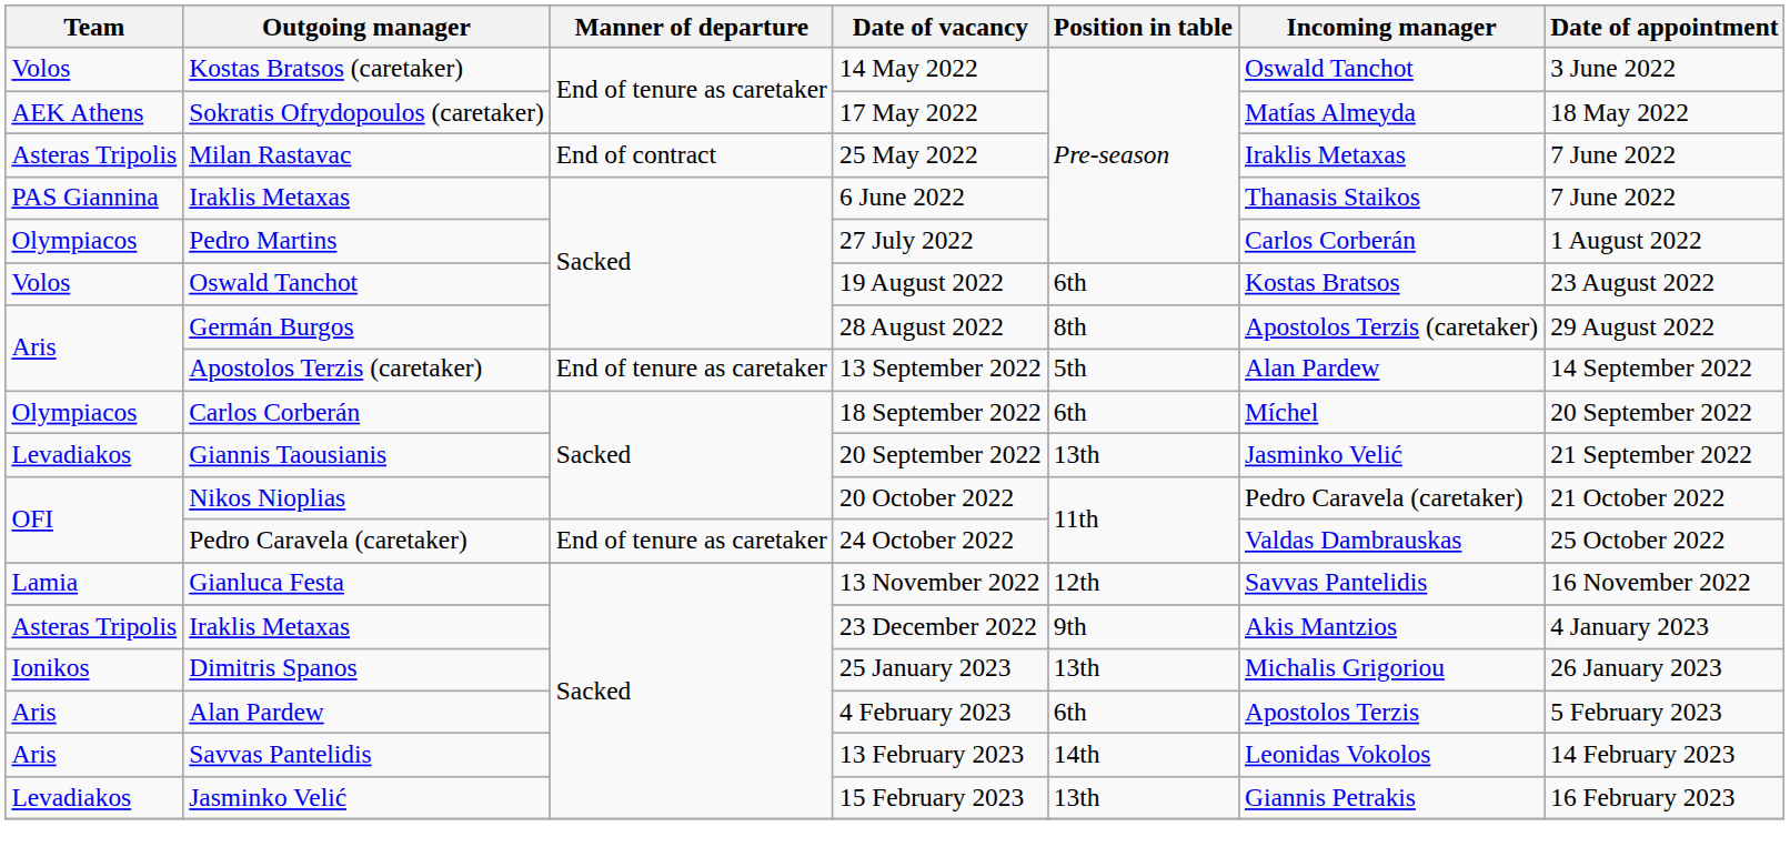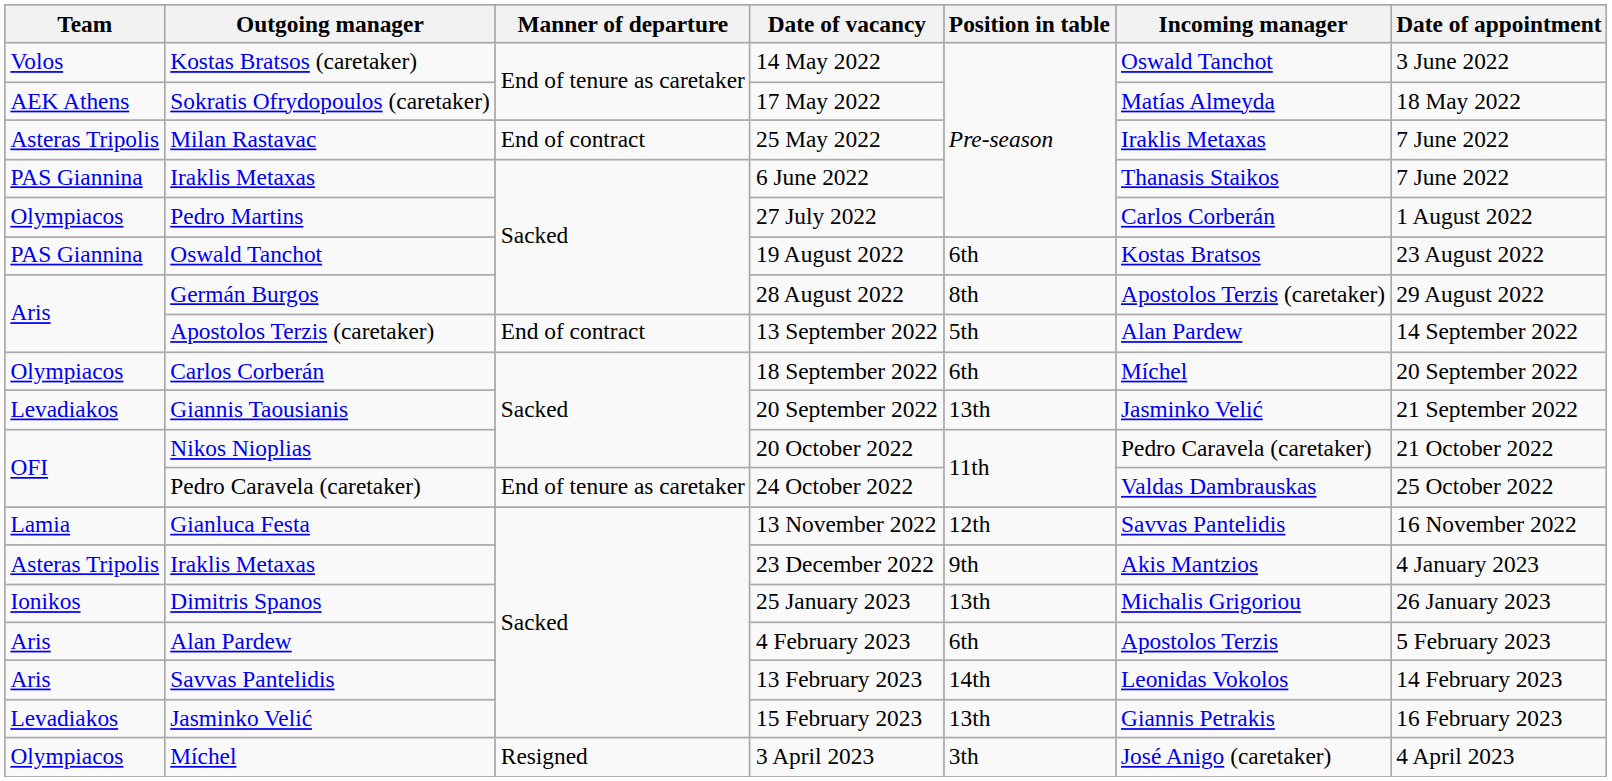19 August 2022 | Team: Volos -> PAS Giannina
13 September 2022 | Manner of departure: End of tenure as caretaker -> End of contract
+ row: Olympiacos | Míchel | Resigned | 3 April 2023 | 3th | José Anigo (caretaker) | 4 April 2023
